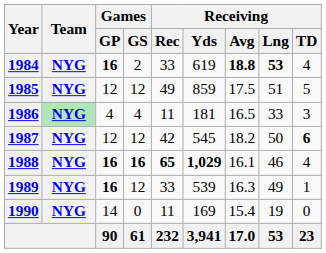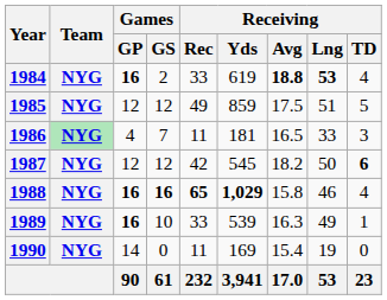1986 | Games / GS: 4 -> 7
1988 | Receiving / Avg: 16.1 -> 15.8
1989 | Games / GS: 12 -> 10
